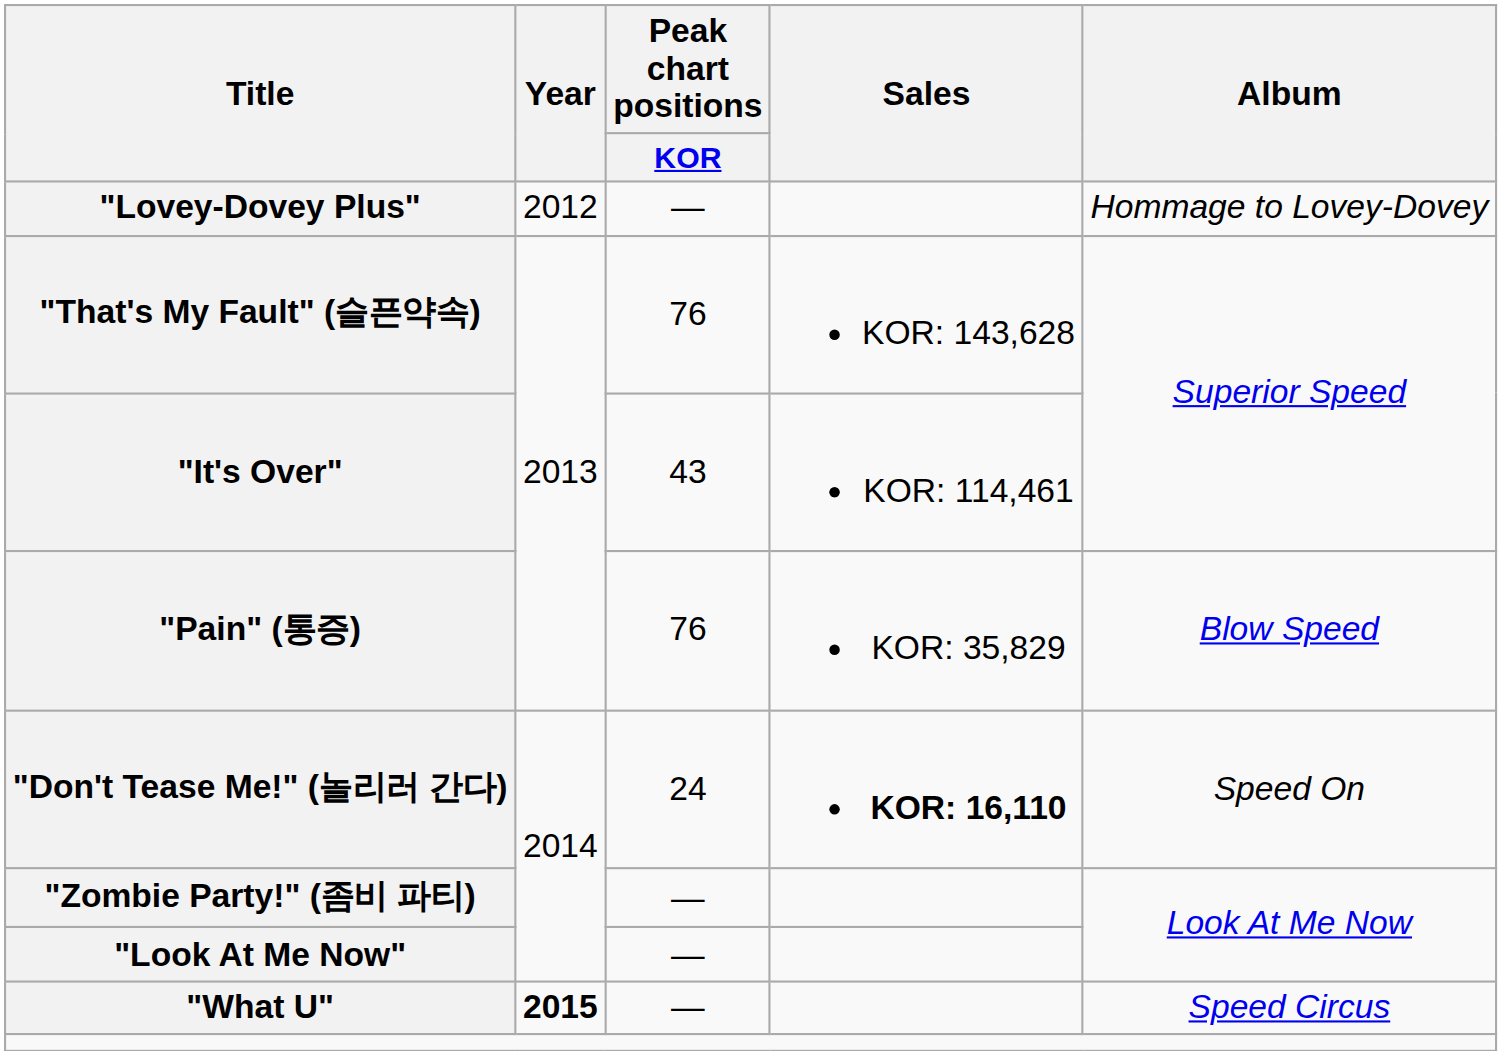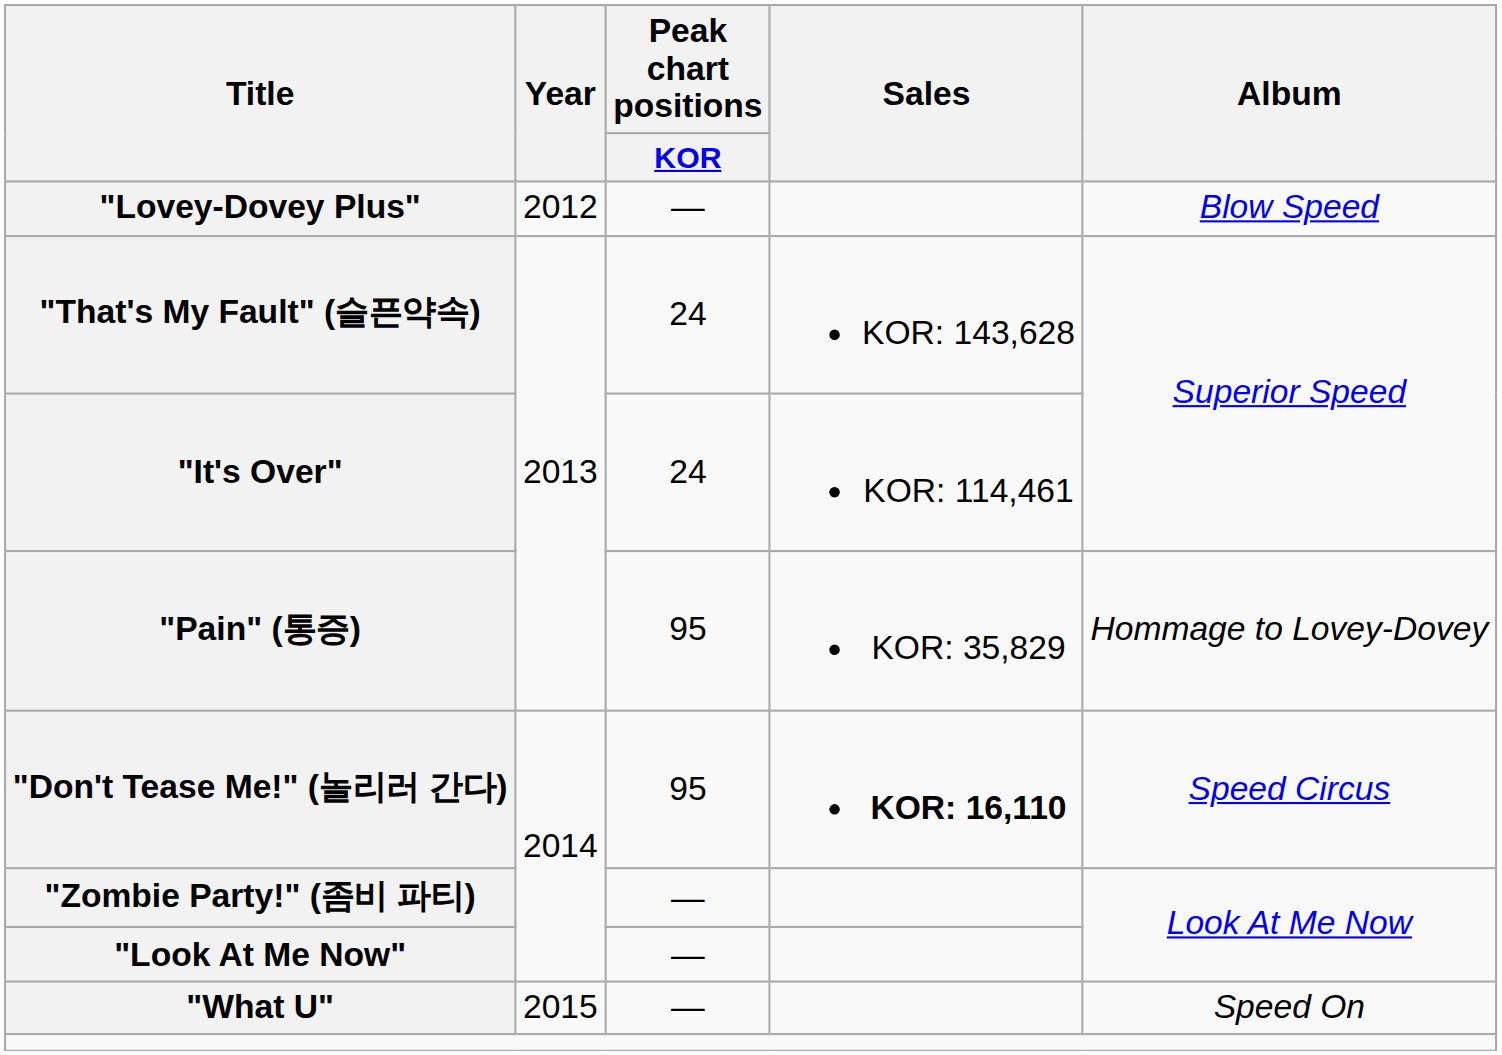"Lovey-Dovey Plus" | Album: Hommage to Lovey-Dovey -> Blow Speed
"That's My Fault" (슬픈약속) | Peak chart positions / KOR: 76 -> 24
"It's Over" | Peak chart positions / KOR: 43 -> 24
"Pain" (통증) | Peak chart positions / KOR: 76 -> 95
"Pain" (통증) | Album: Blow Speed -> Hommage to Lovey-Dovey
"Don't Tease Me!" (놀리러 간다) | Peak chart positions / KOR: 24 -> 95
"Don't Tease Me!" (놀리러 간다) | Album: Speed On -> Speed Circus
"What U" | Year: bold -> normal
"What U" | Album: Speed Circus -> Speed On
